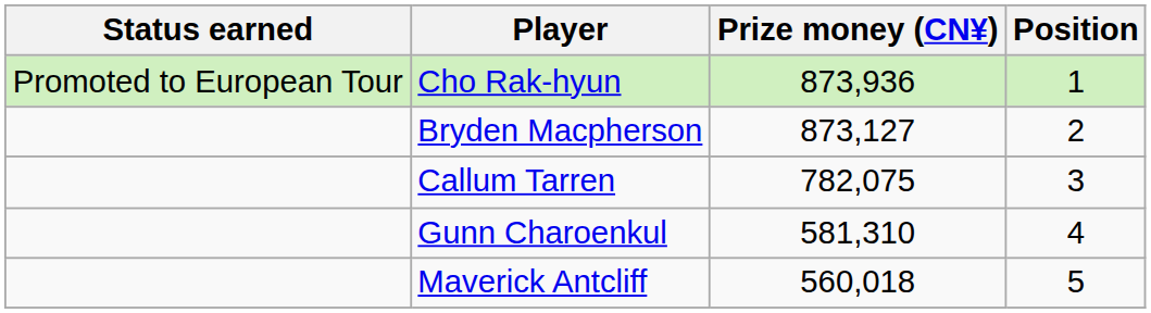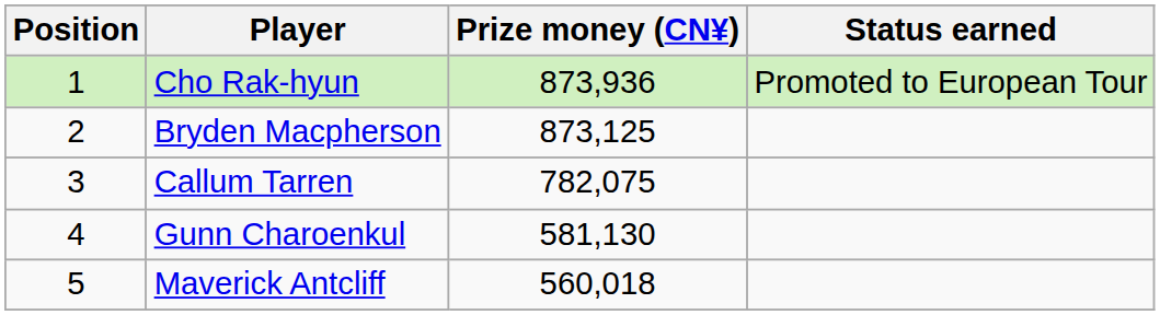columns swapped: Position <-> Status earned
Bryden Macpherson | Prize money (CN¥): 873,127 -> 873,125
Gunn Charoenkul | Prize money (CN¥): 581,310 -> 581,130
